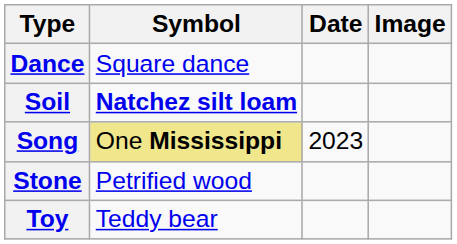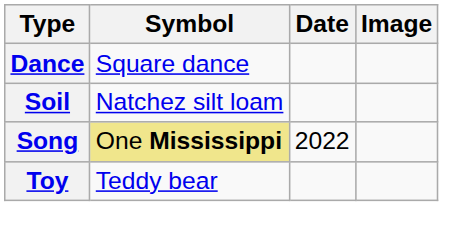Soil | Symbol: bold -> normal
Song | Date: 2023 -> 2022
- row: Stone | Petrified wood
